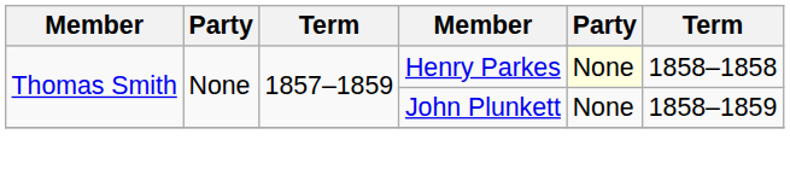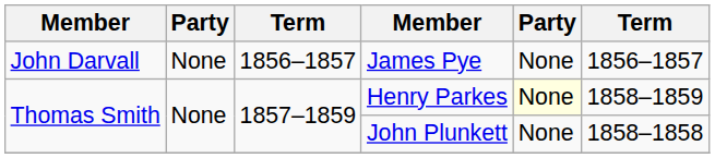+ row: John Darvall | None | 1856–1857 | James Pye | None | 1856–1857
Henry Parkes | column 6: 1858–1858 -> 1858–1859
John Plunkett | column 6: 1858–1859 -> 1858–1858
